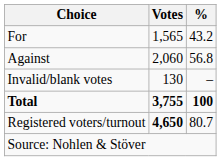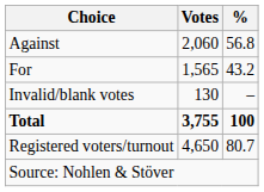rows swapped: For <-> Against
Registered voters/turnout | Votes: bold -> normal
